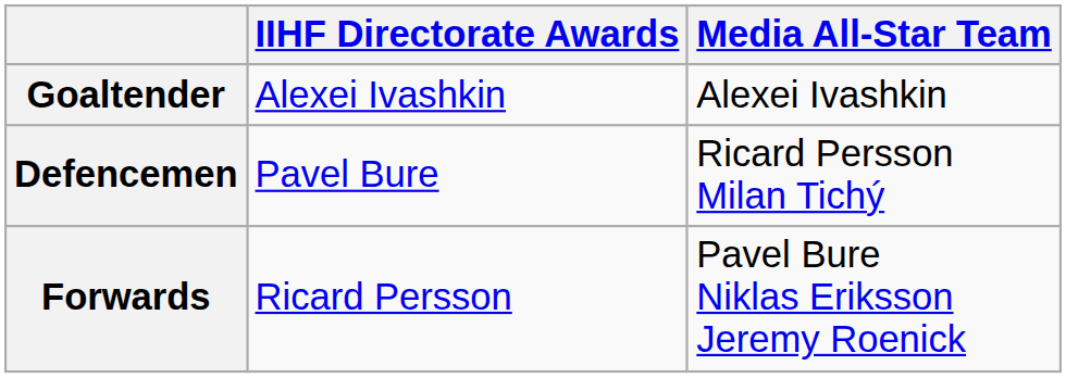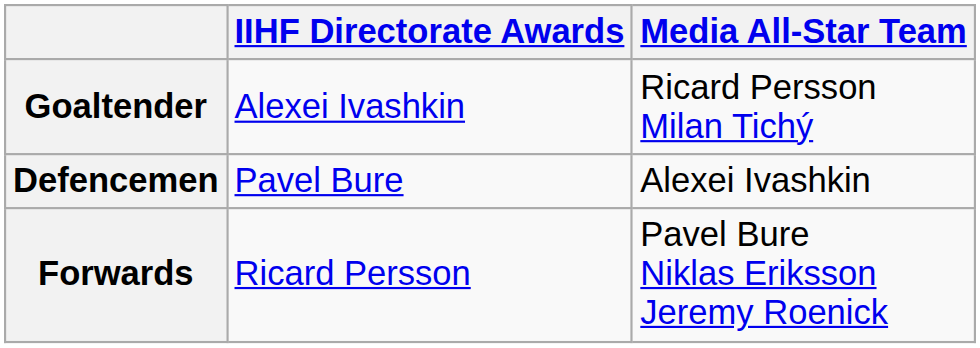Goaltender | Media All-Star Team: Alexei Ivashkin -> Ricard Persson Milan Tichý
Defencemen | Media All-Star Team: Ricard Persson Milan Tichý -> Alexei Ivashkin
